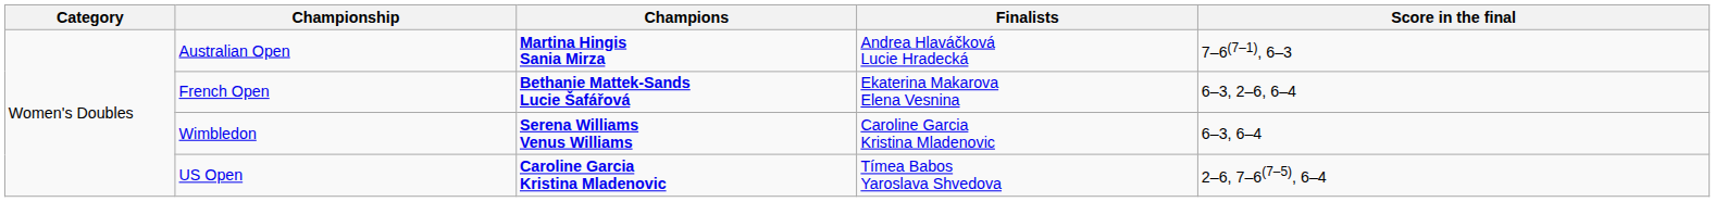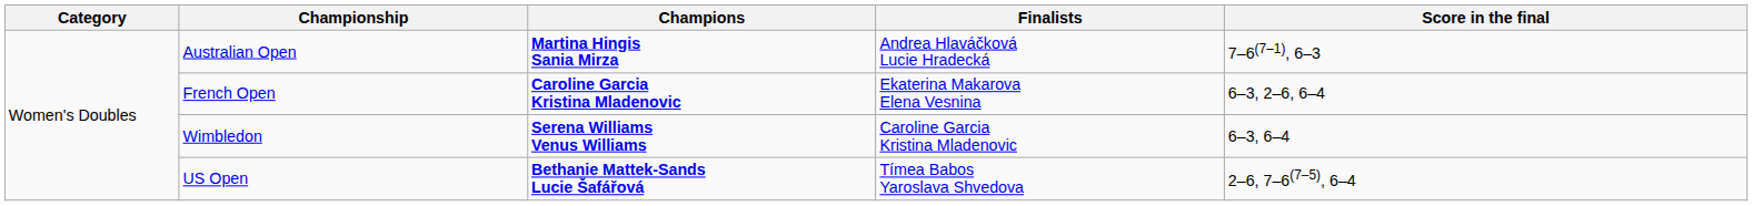French Open | Champions: Bethanie Mattek-Sands Lucie Šafářová -> Caroline Garcia Kristina Mladenovic
US Open | Champions: Caroline Garcia Kristina Mladenovic -> Bethanie Mattek-Sands Lucie Šafářová
